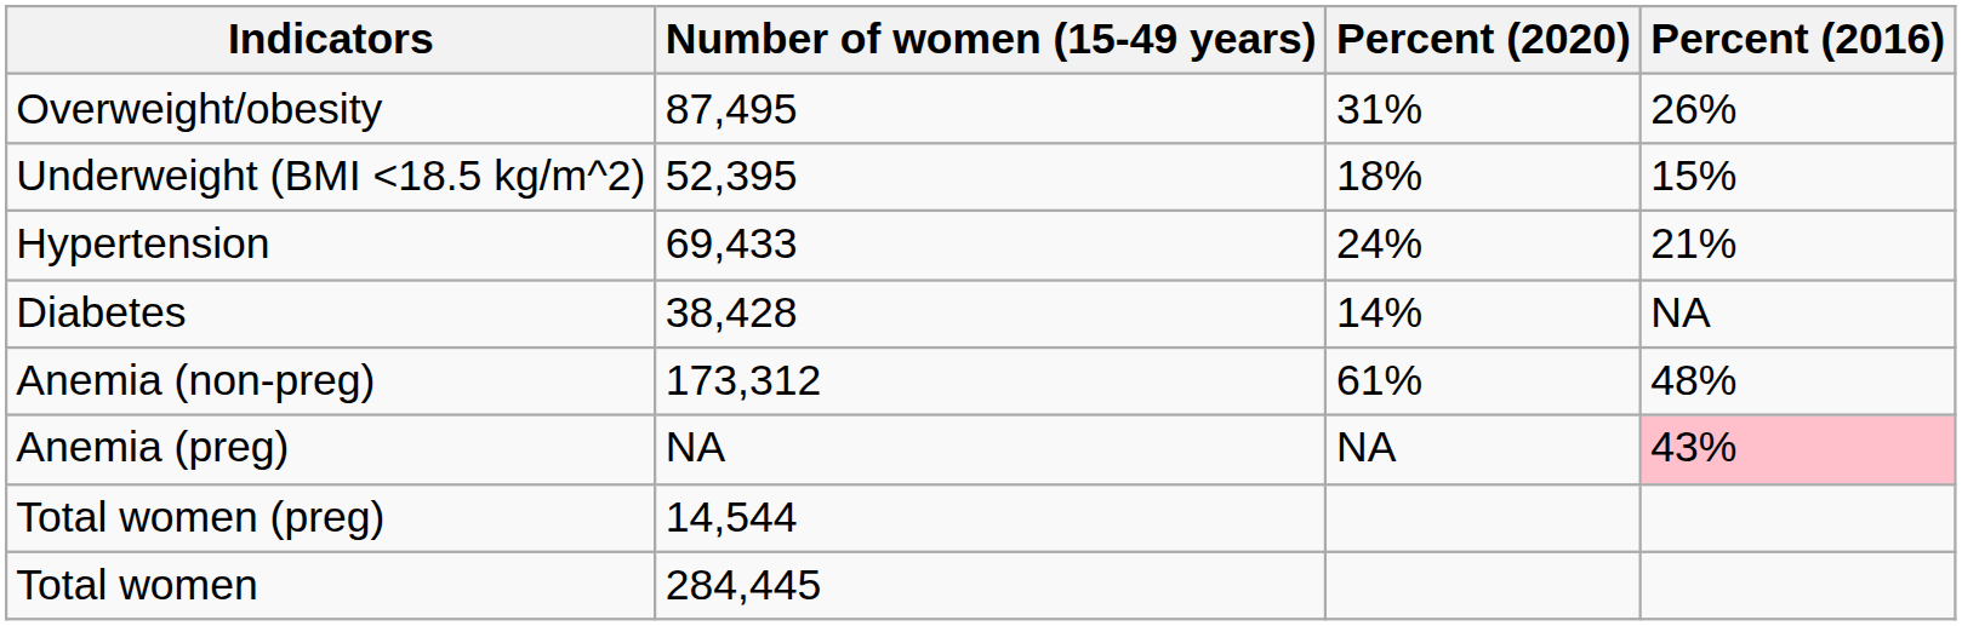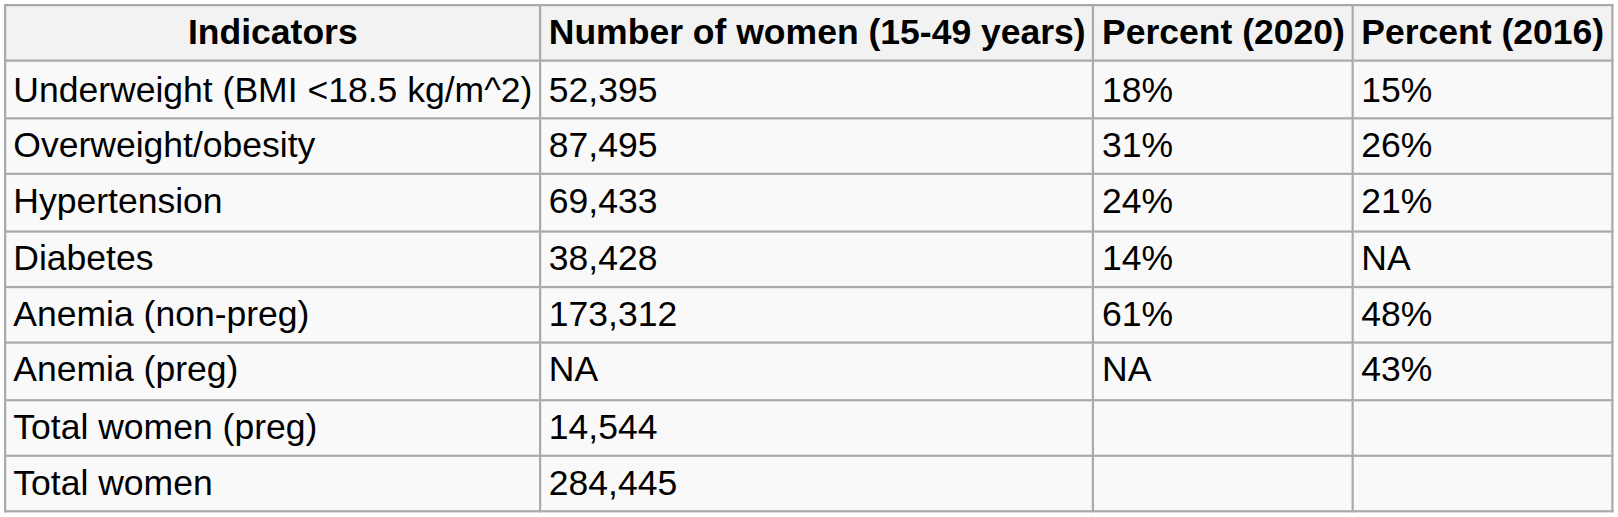rows swapped: Underweight (BMI <18.5 kg/m^2) <-> Overweight/obesity
Anemia (preg) | Percent (2016): pink background -> no background
